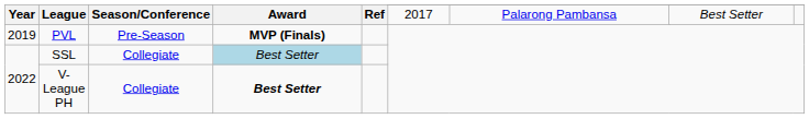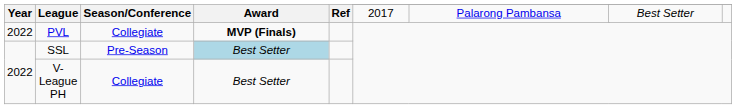PVL | Year: 2019 -> 2022
PVL | Season/Conference: Pre-Season -> Collegiate
SSL | Season/Conference: Collegiate -> Pre-Season
V-League PH | Award: bold -> normal
